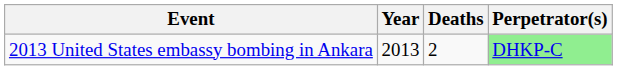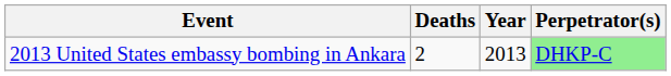columns swapped: Year <-> Deaths
